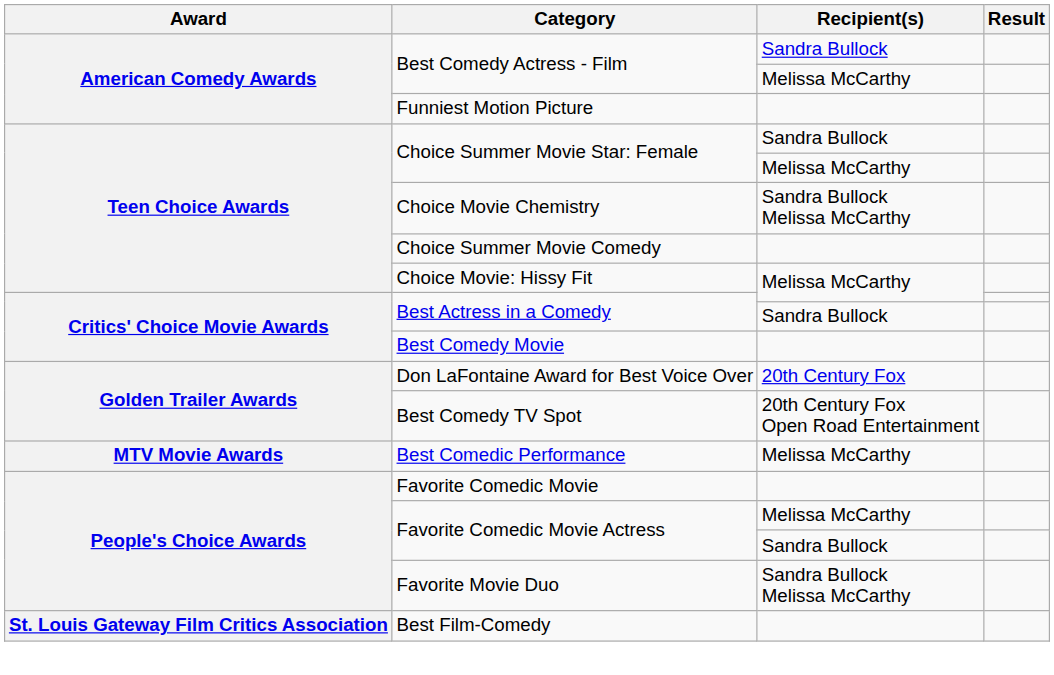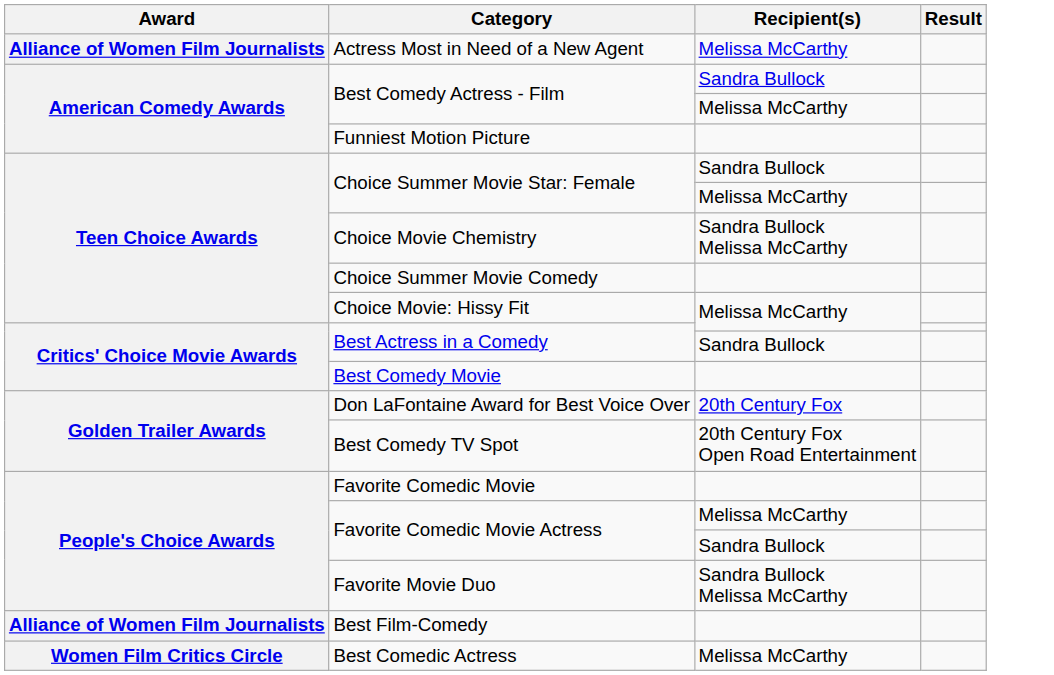+ row: Alliance of Women Film Journalists | Actress Most in Need of a New Agent | Melissa McCarthy
- row: MTV Movie Awards | Best Comedic Performance | Melissa McCarthy
Best Film-Comedy | Award: St. Louis Gateway Film Critics Association -> Alliance of Women Film Journalists
+ row: Women Film Critics Circle | Best Comedic Actress | Melissa McCarthy
